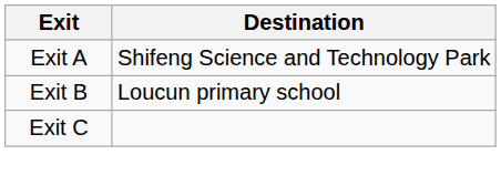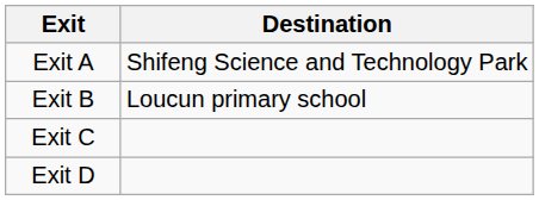+ row: Exit D
